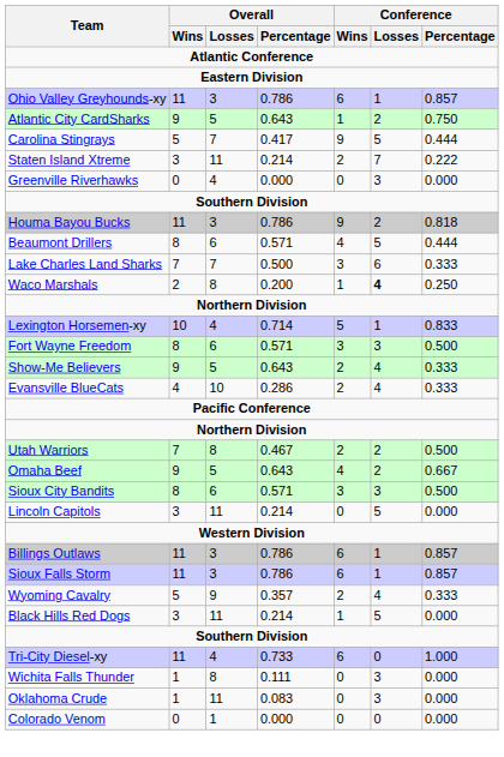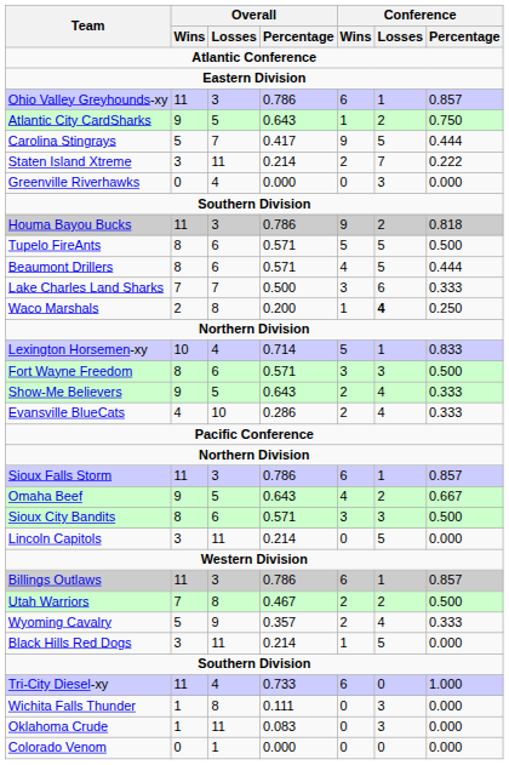+ row: Tupelo FireAnts | 8 | 6 | 0.571 | 5 | 5 | 0.500
rows swapped: Sioux Falls Storm <-> Utah Warriors
